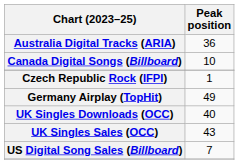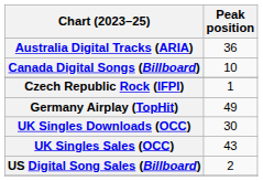UK Singles Downloads (OCC) | Peak position: 40 -> 30
US Digital Song Sales (Billboard) | Peak position: 7 -> 2
